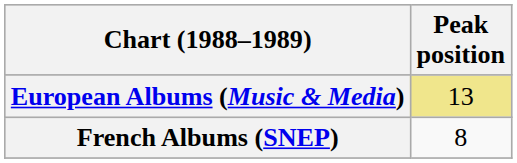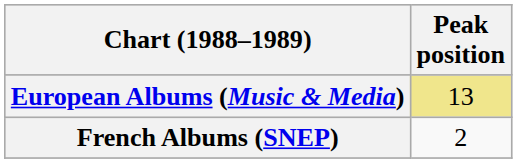French Albums (SNEP) | Peak position: 8 -> 2
